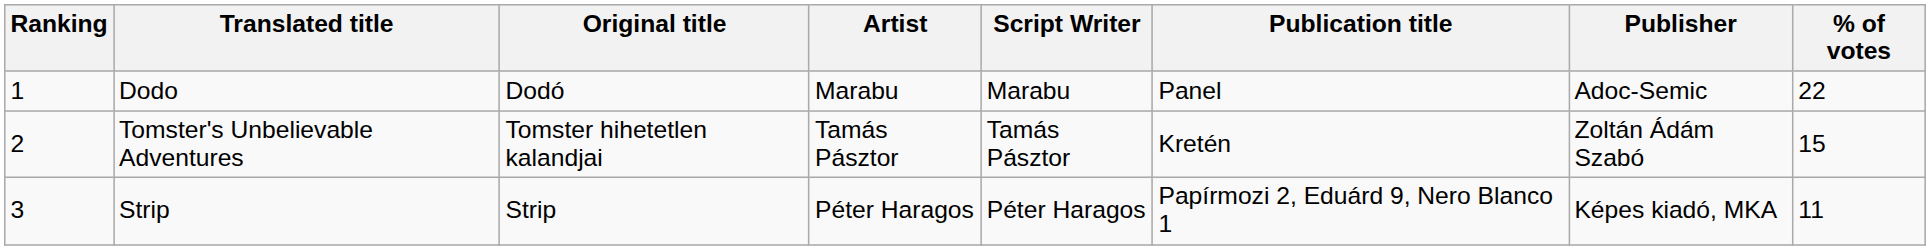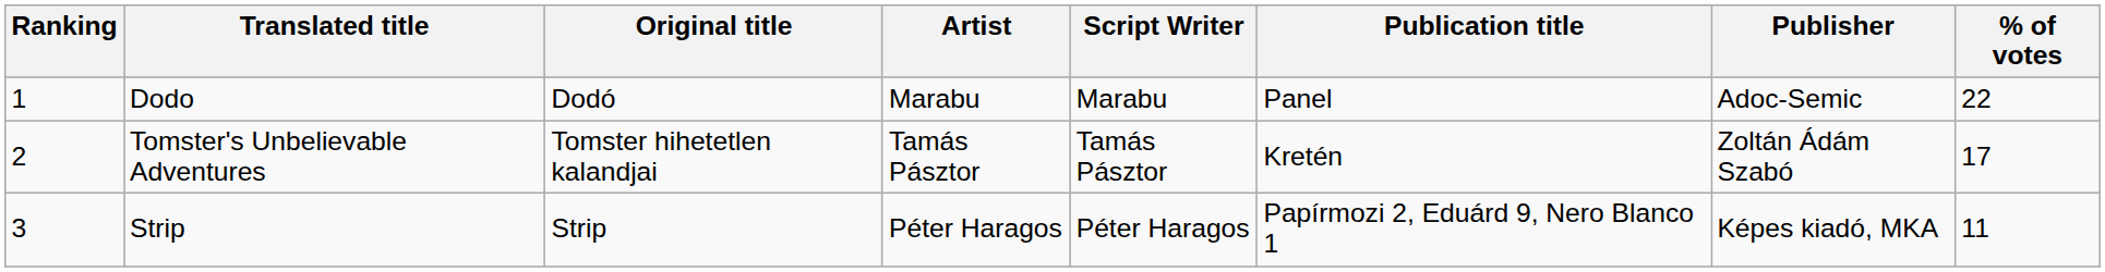Tomster's Unbelievable Adventures | % of votes: 15 -> 17
